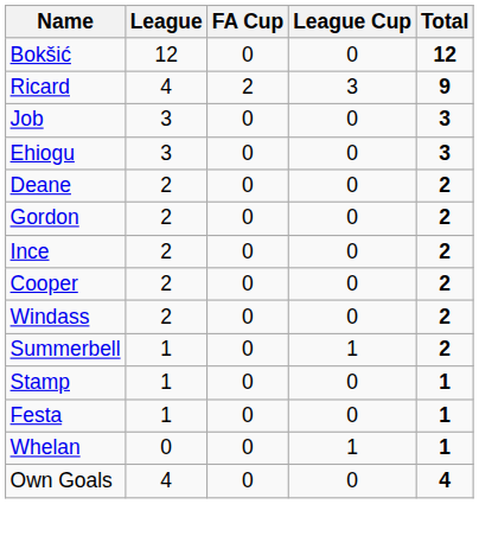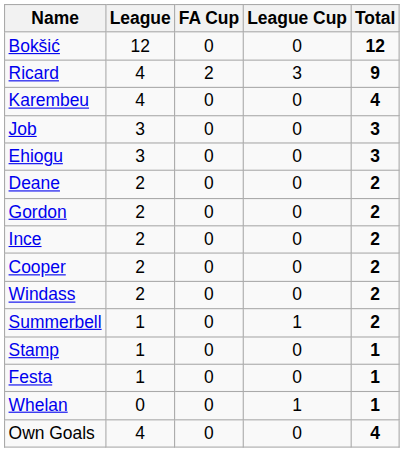+ row: Karembeu | 4 | 0 | 0 | 4
